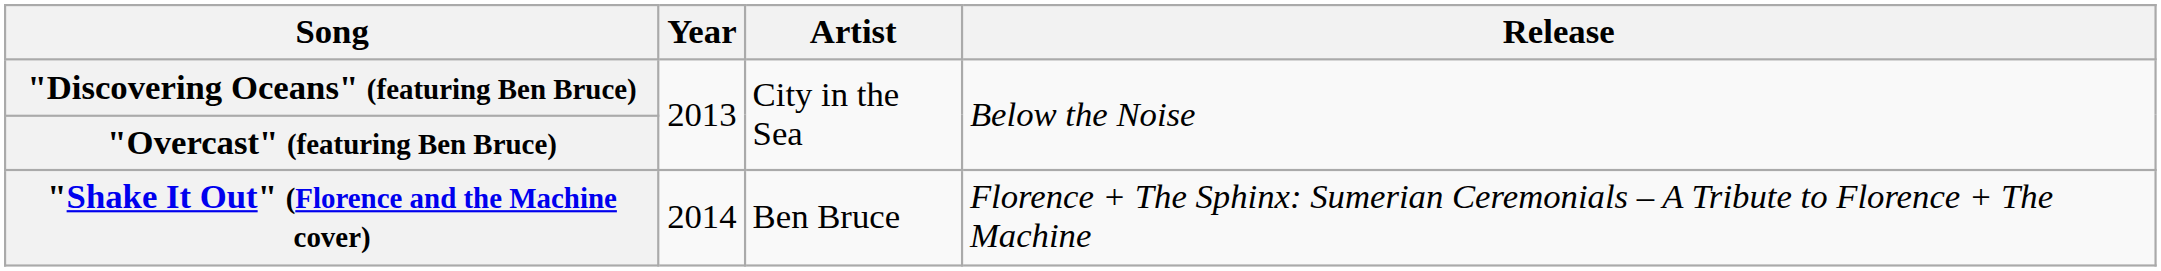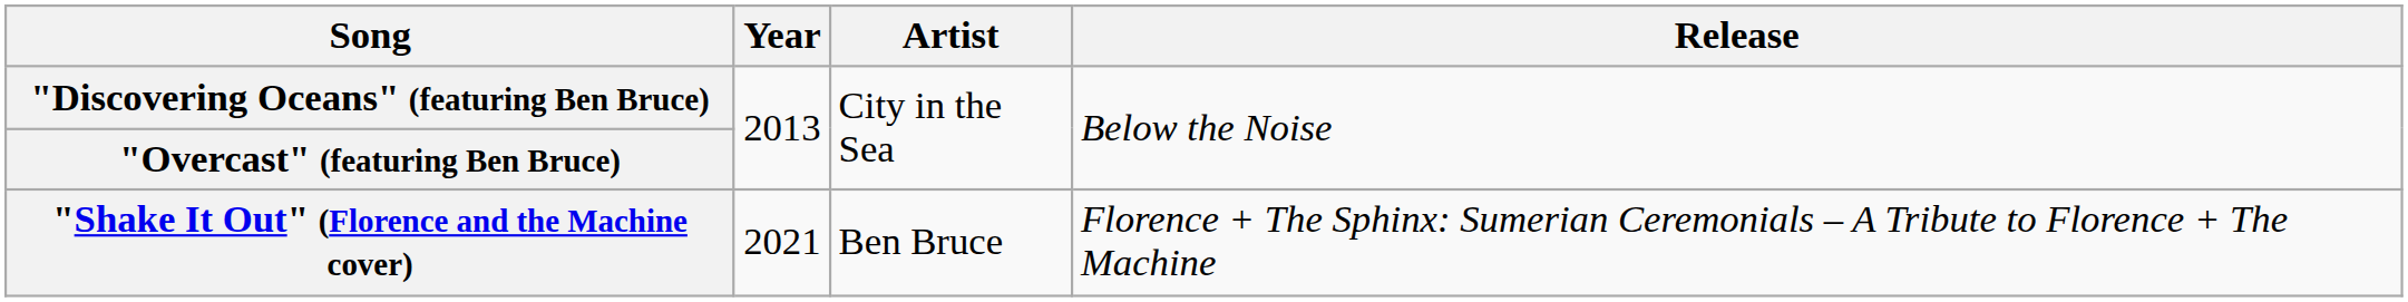"Shake It Out" (Florence and the Machine cover) | Year: 2014 -> 2021
